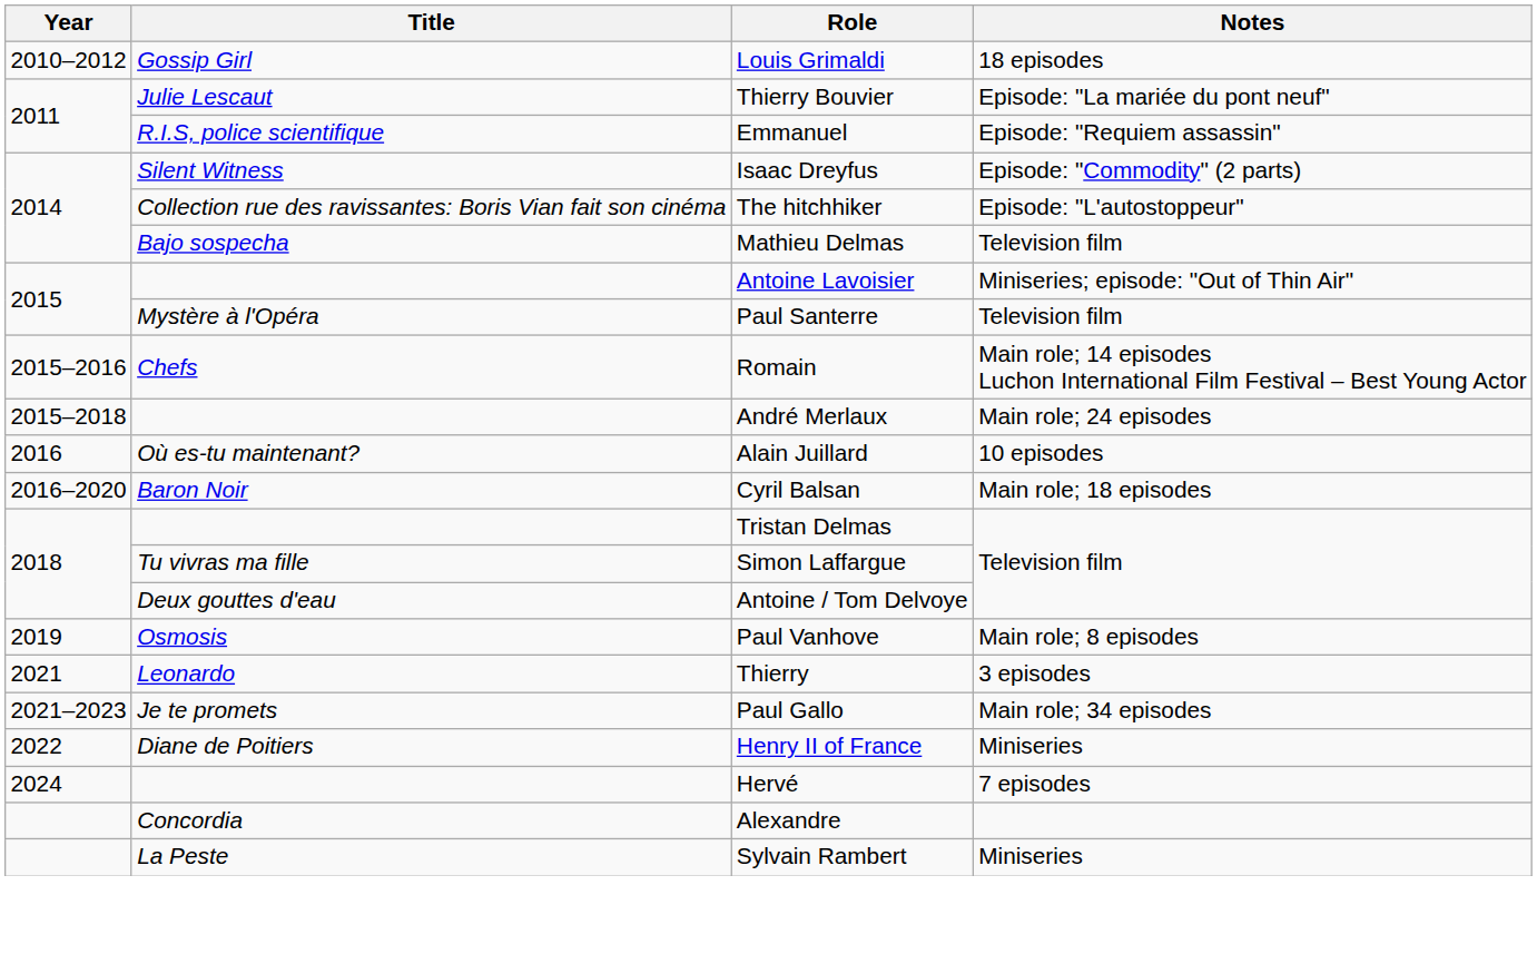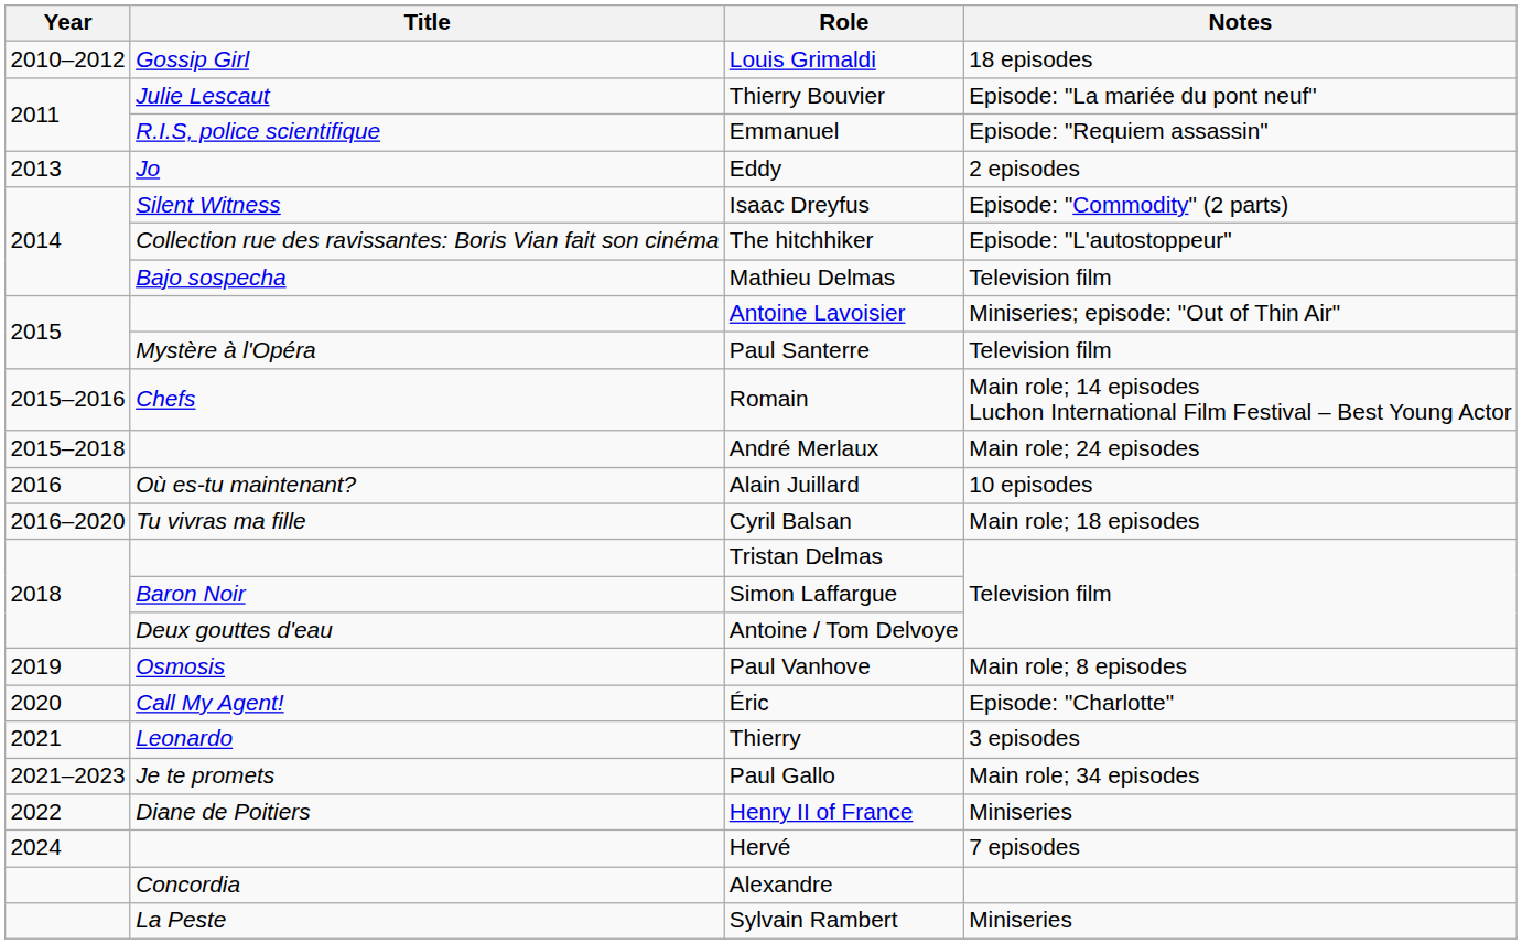+ row: 2013 | Jo | Eddy | 2 episodes
Cyril Balsan | Title: Baron Noir -> Tu vivras ma fille
Simon Laffargue | Title: Tu vivras ma fille -> Baron Noir
+ row: 2020 | Call My Agent! | Éric | Episode: "Charlotte"
